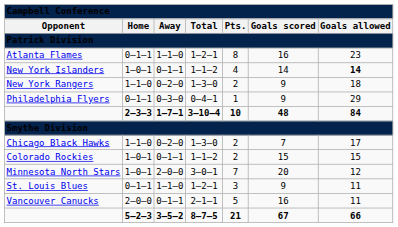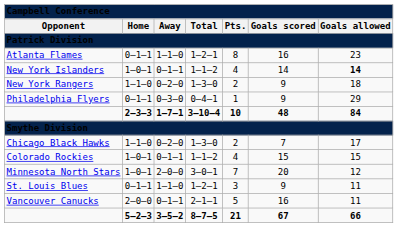Colorado Rockies | column 5: 2 -> 4
